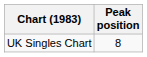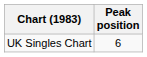UK Singles Chart | Peak position: 8 -> 6
